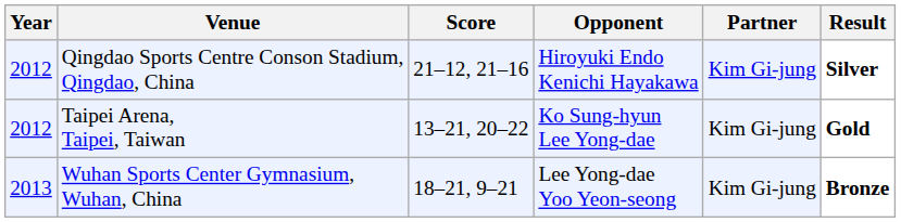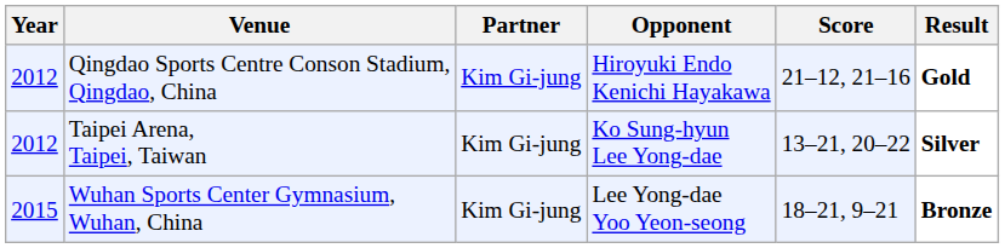columns swapped: Partner <-> Score
Qingdao Sports Centre Conson Stadium, Qingdao, China | Result: Silver -> Gold
Taipei Arena, Taipei, Taiwan | Result: Gold -> Silver
Wuhan Sports Center Gymnasium, Wuhan, China | Year: 2013 -> 2015
